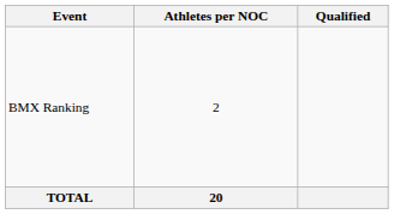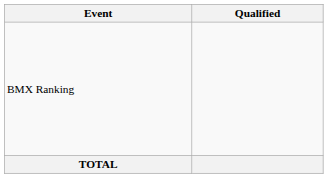- column: Athletes per NOC | 2 | 20
